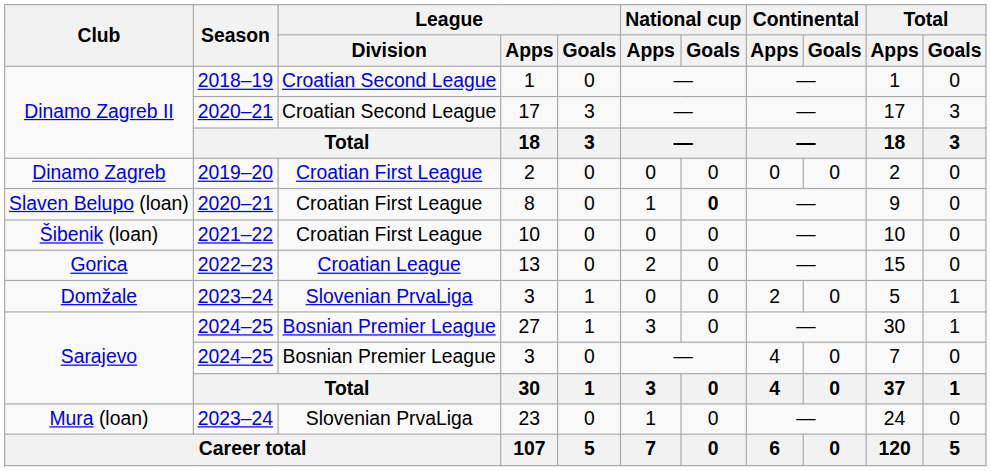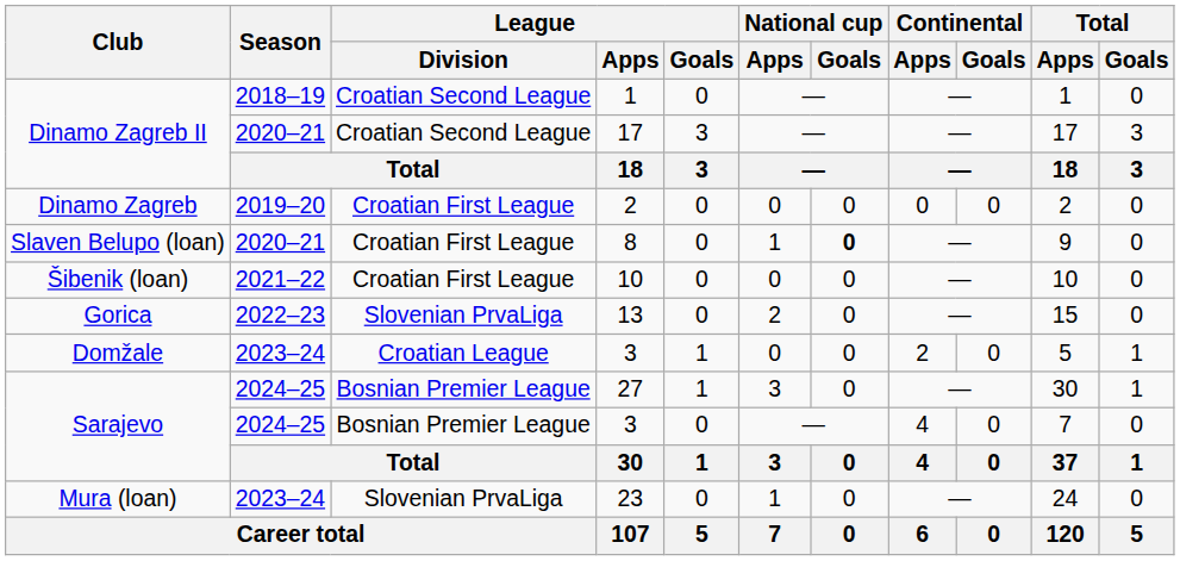13 | League / Division: Croatian League -> Slovenian PrvaLiga
Domžale / 3 | League / Division: Slovenian PrvaLiga -> Croatian League
